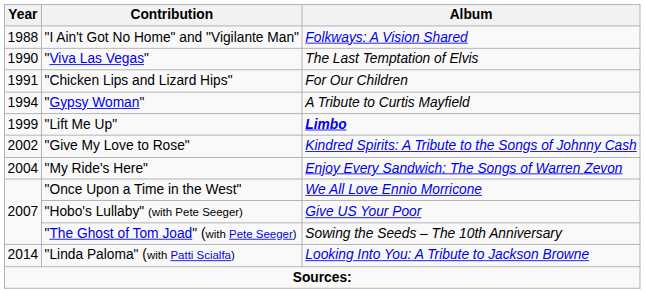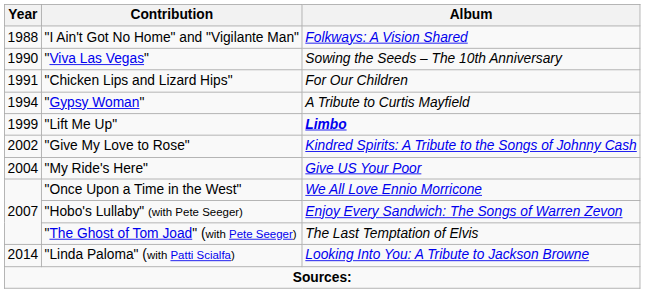"Viva Las Vegas" | Album: The Last Temptation of Elvis -> Sowing the Seeds – The 10th Anniversary
"My Ride's Here" | Album: Enjoy Every Sandwich: The Songs of Warren Zevon -> Give US Your Poor
"Hobo's Lullaby" (with Pete Seeger) | Album: Give US Your Poor -> Enjoy Every Sandwich: The Songs of Warren Zevon
"The Ghost of Tom Joad" (with Pete Seeger) | Album: Sowing the Seeds – The 10th Anniversary -> The Last Temptation of Elvis
